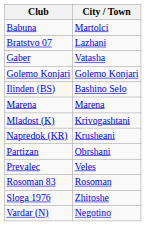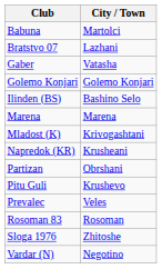+ row: Pitu Guli | Krushevo
